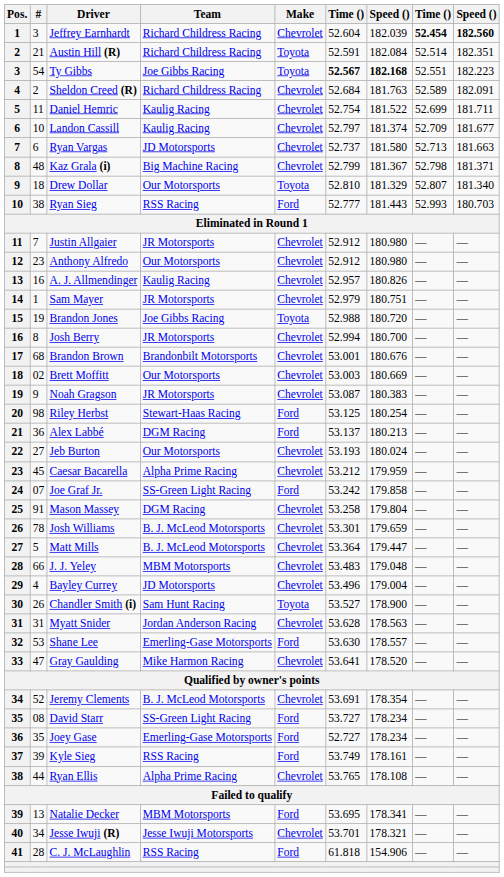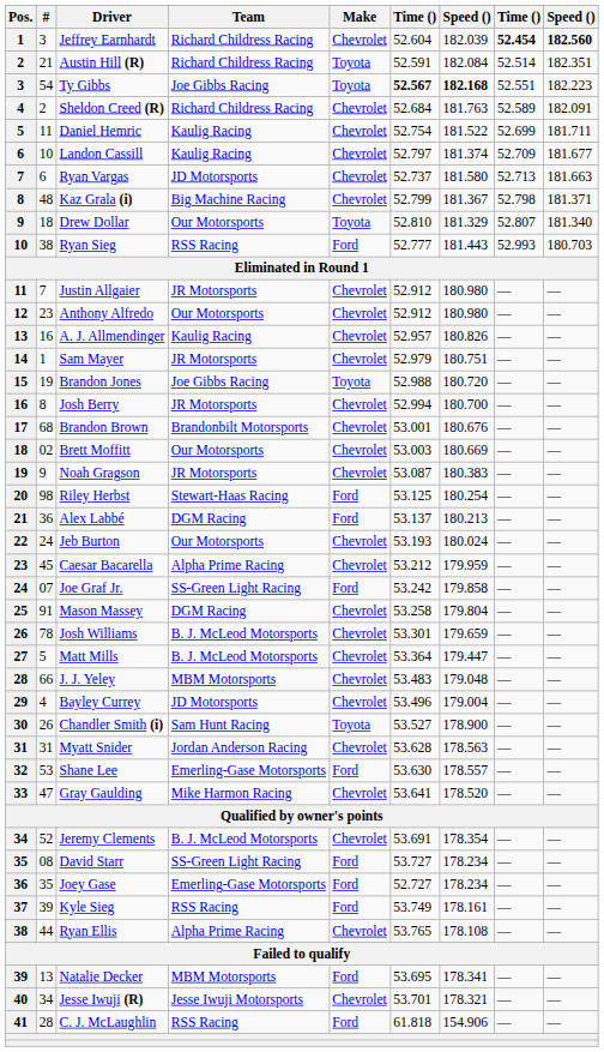Jeb Burton | #: 27 -> 24
